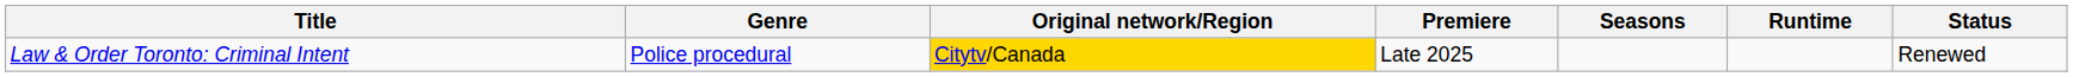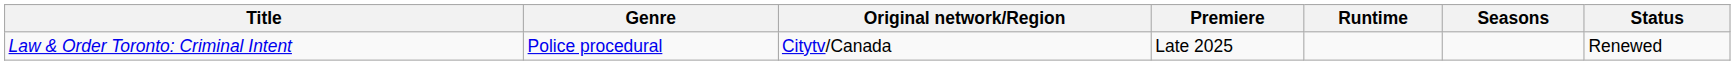columns swapped: Seasons <-> Runtime
Law & Order Toronto: Criminal Intent | Original network/Region: gold background -> no background
